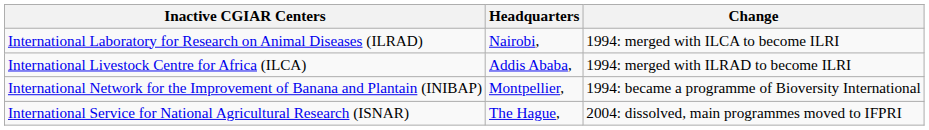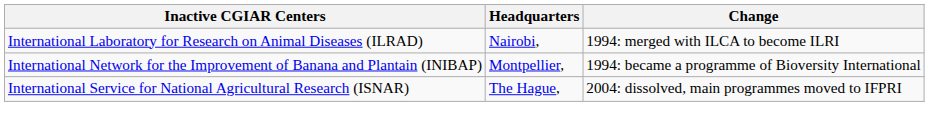- row: International Livestock Centre for Africa (ILCA) | Addis Ababa, | 1994: merged with ILRAD to become ILRI
